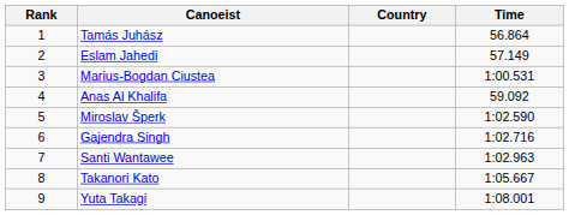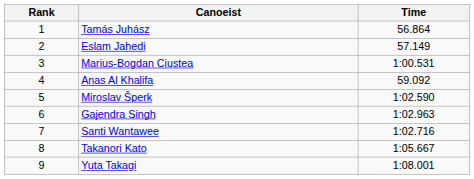- column: Country
Gajendra Singh | Time: 1:02.716 -> 1:02.963
Santi Wantawee | Time: 1:02.963 -> 1:02.716
